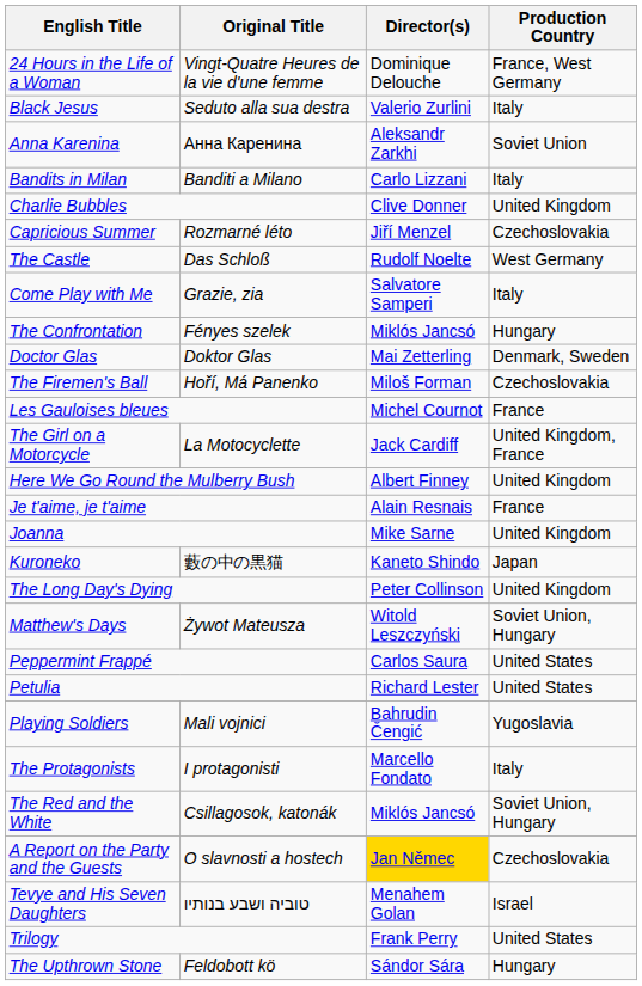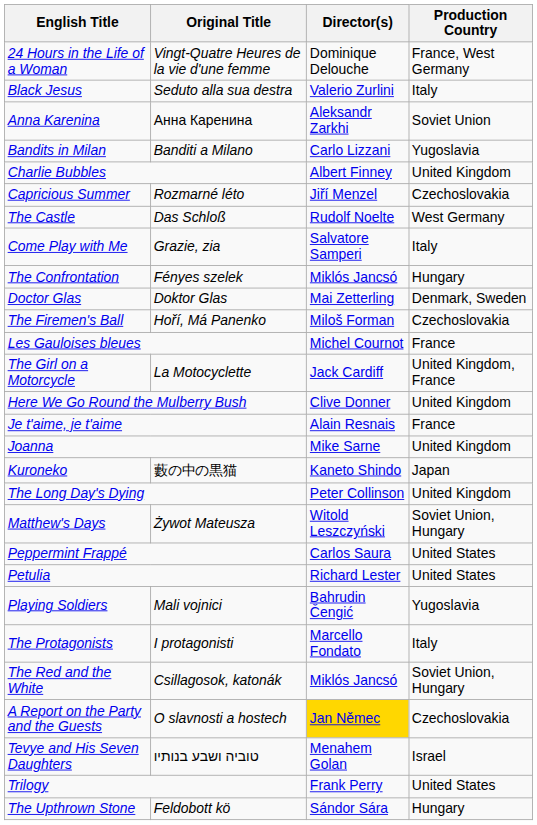Bandits in Milan | Production Country: Italy -> Yugoslavia
Charlie Bubbles | Director(s): Clive Donner -> Albert Finney
Here We Go Round the Mulberry Bush | Director(s): Albert Finney -> Clive Donner
